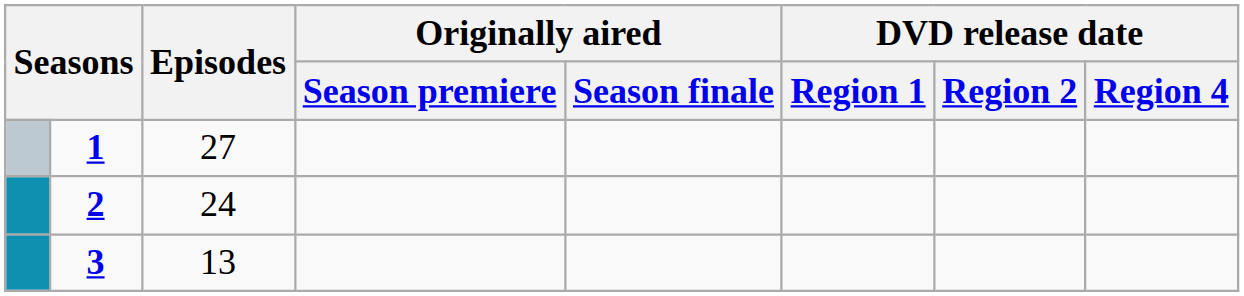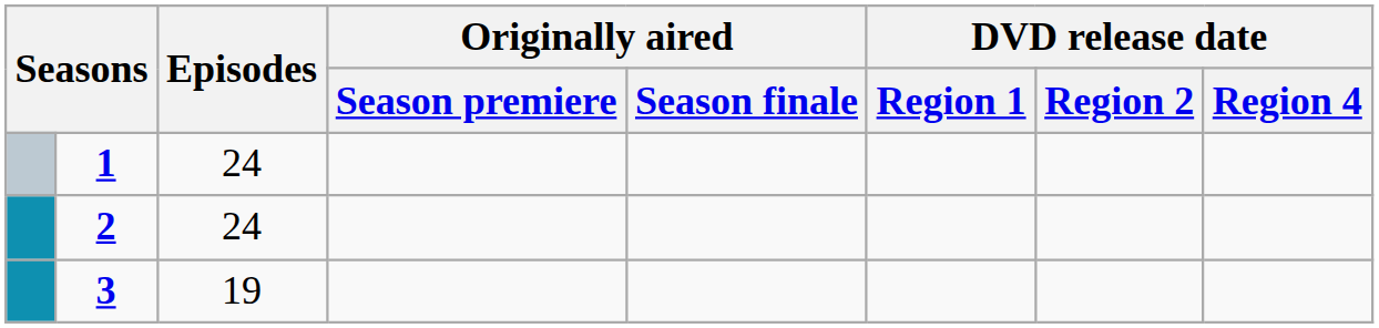1 | Episodes: 27 -> 24
3 | Episodes: 13 -> 19
